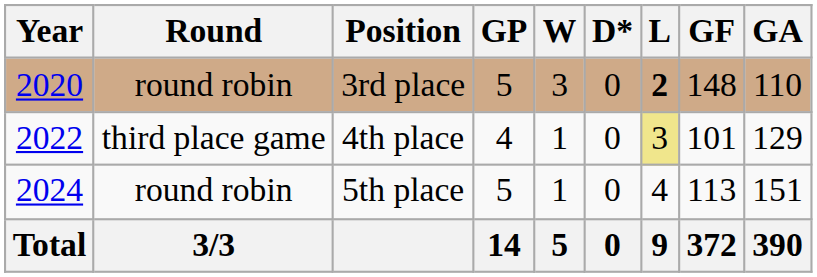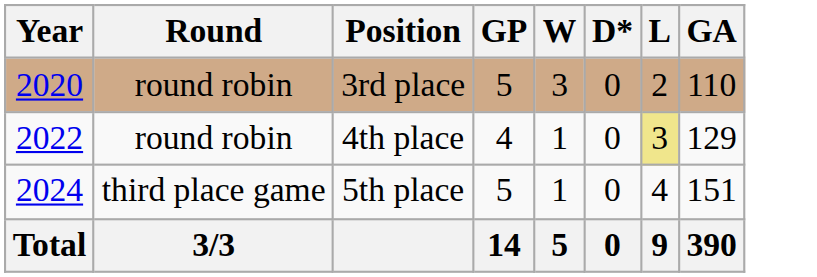- column: GF | 148 | 101 | 113 | 372
3rd place | L: bold -> normal
4th place | Round: third place game -> round robin
5th place | Round: round robin -> third place game
